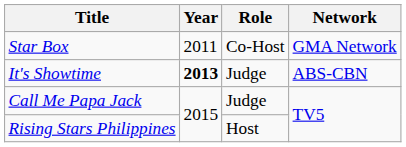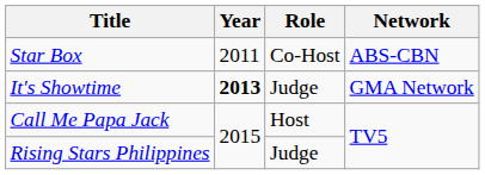Star Box | Network: GMA Network -> ABS-CBN
It's Showtime | Network: ABS-CBN -> GMA Network
Call Me Papa Jack | Role: Judge -> Host
Rising Stars Philippines | Role: Host -> Judge
